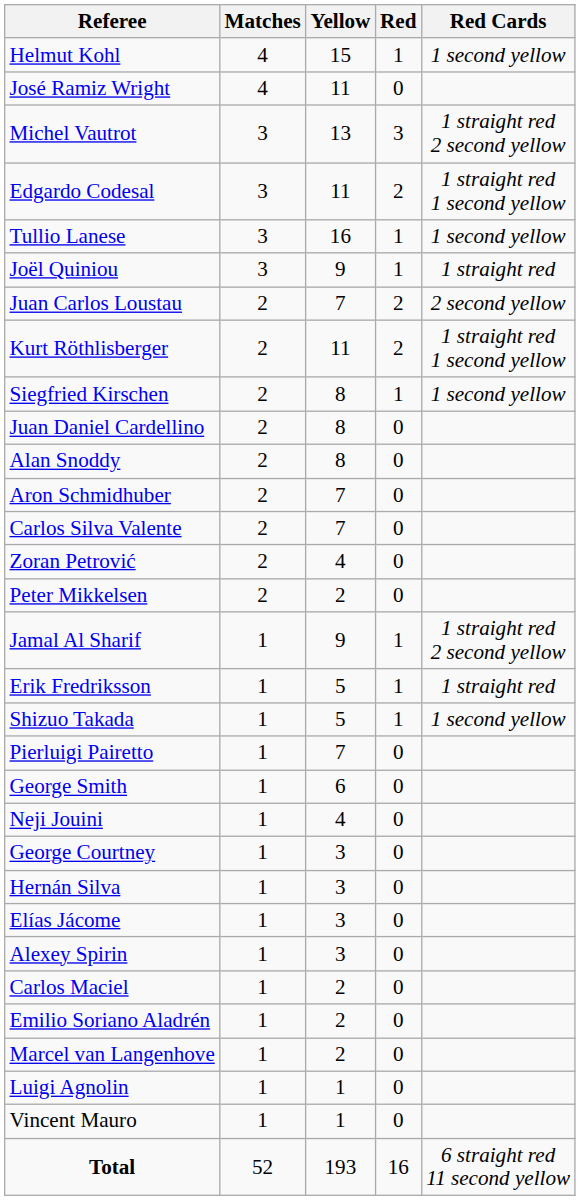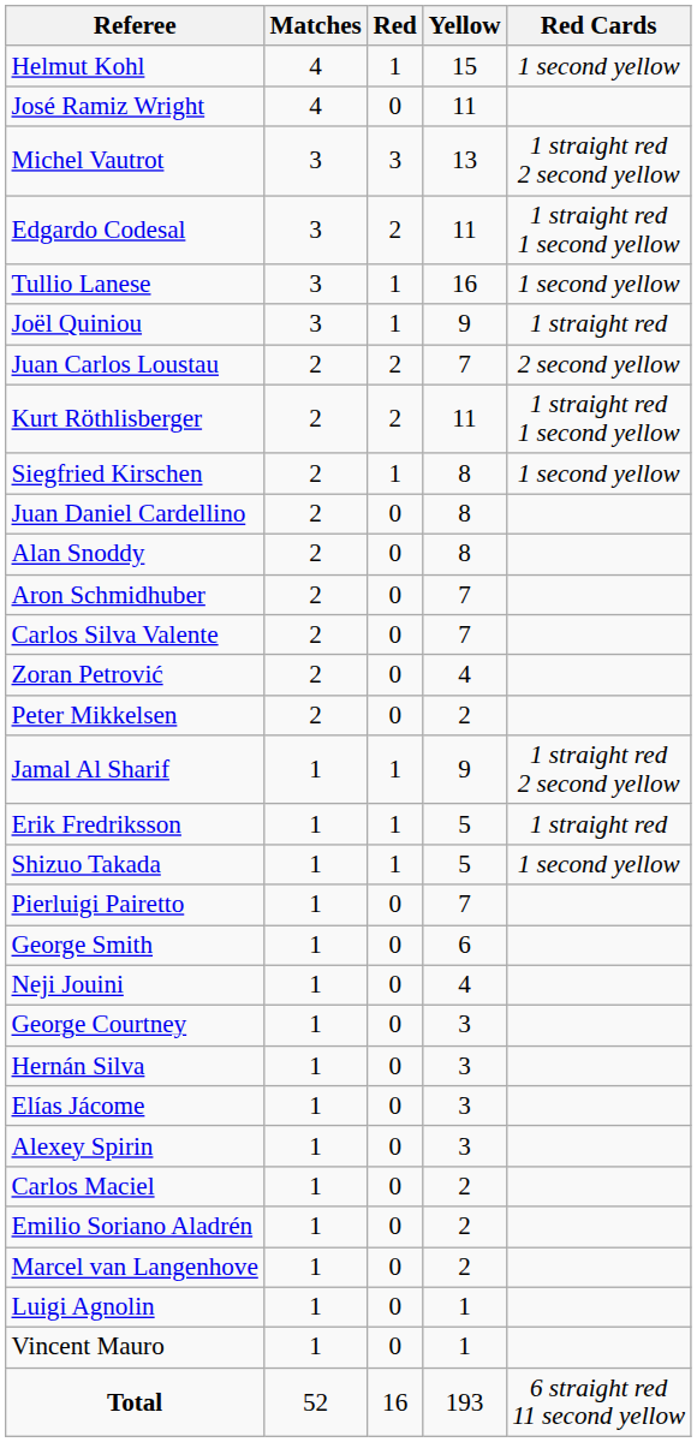columns swapped: Red <-> Yellow
